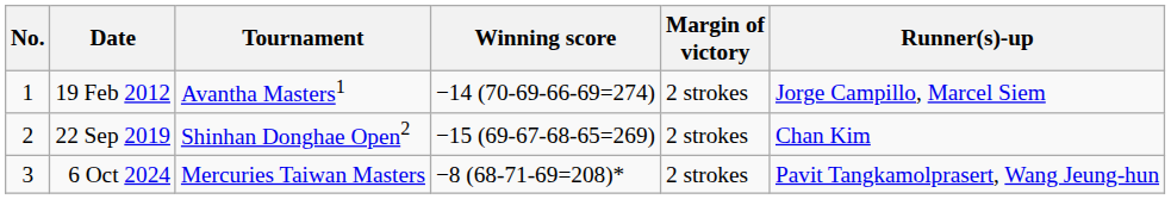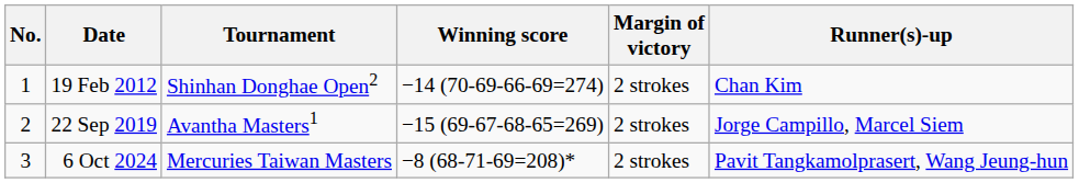19 Feb 2012 | Tournament: Avantha Masters1 -> Shinhan Donghae Open2
19 Feb 2012 | Runner(s)-up: Jorge Campillo, Marcel Siem -> Chan Kim
22 Sep 2019 | Tournament: Shinhan Donghae Open2 -> Avantha Masters1
22 Sep 2019 | Runner(s)-up: Chan Kim -> Jorge Campillo, Marcel Siem
